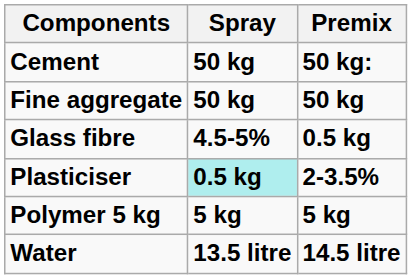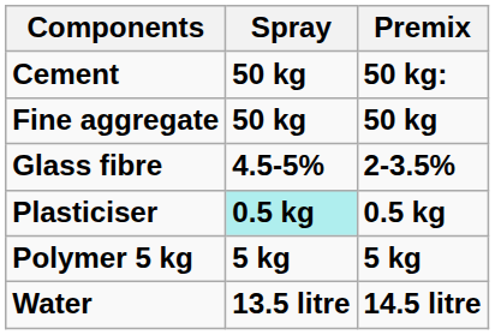Glass fibre | Premix: 0.5 kg -> 2-3.5%
Plasticiser | Premix: 2-3.5% -> 0.5 kg
